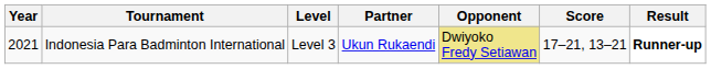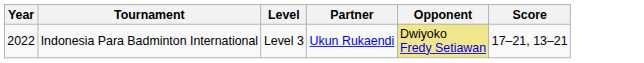- column: Result | Runner-up
Indonesia Para Badminton International | Year: 2021 -> 2022
